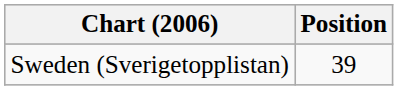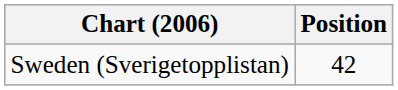Sweden (Sverigetopplistan) | Position: 39 -> 42
